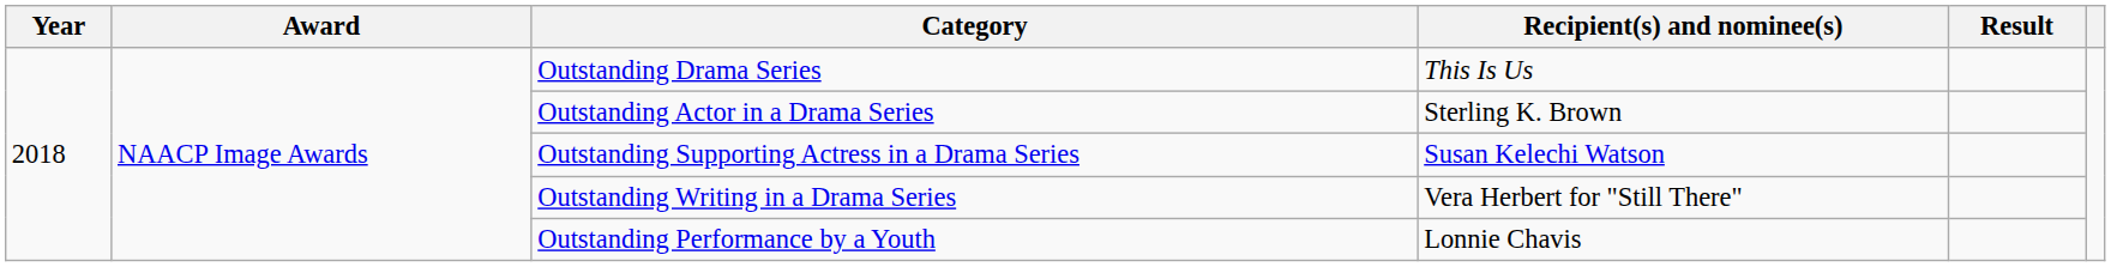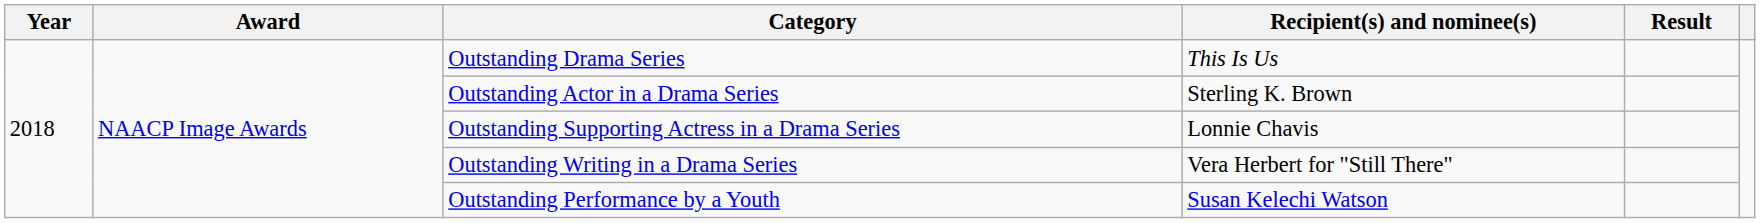Outstanding Supporting Actress in a Drama Series | Recipient(s) and nominee(s): Susan Kelechi Watson -> Lonnie Chavis
Outstanding Performance by a Youth | Recipient(s) and nominee(s): Lonnie Chavis -> Susan Kelechi Watson
